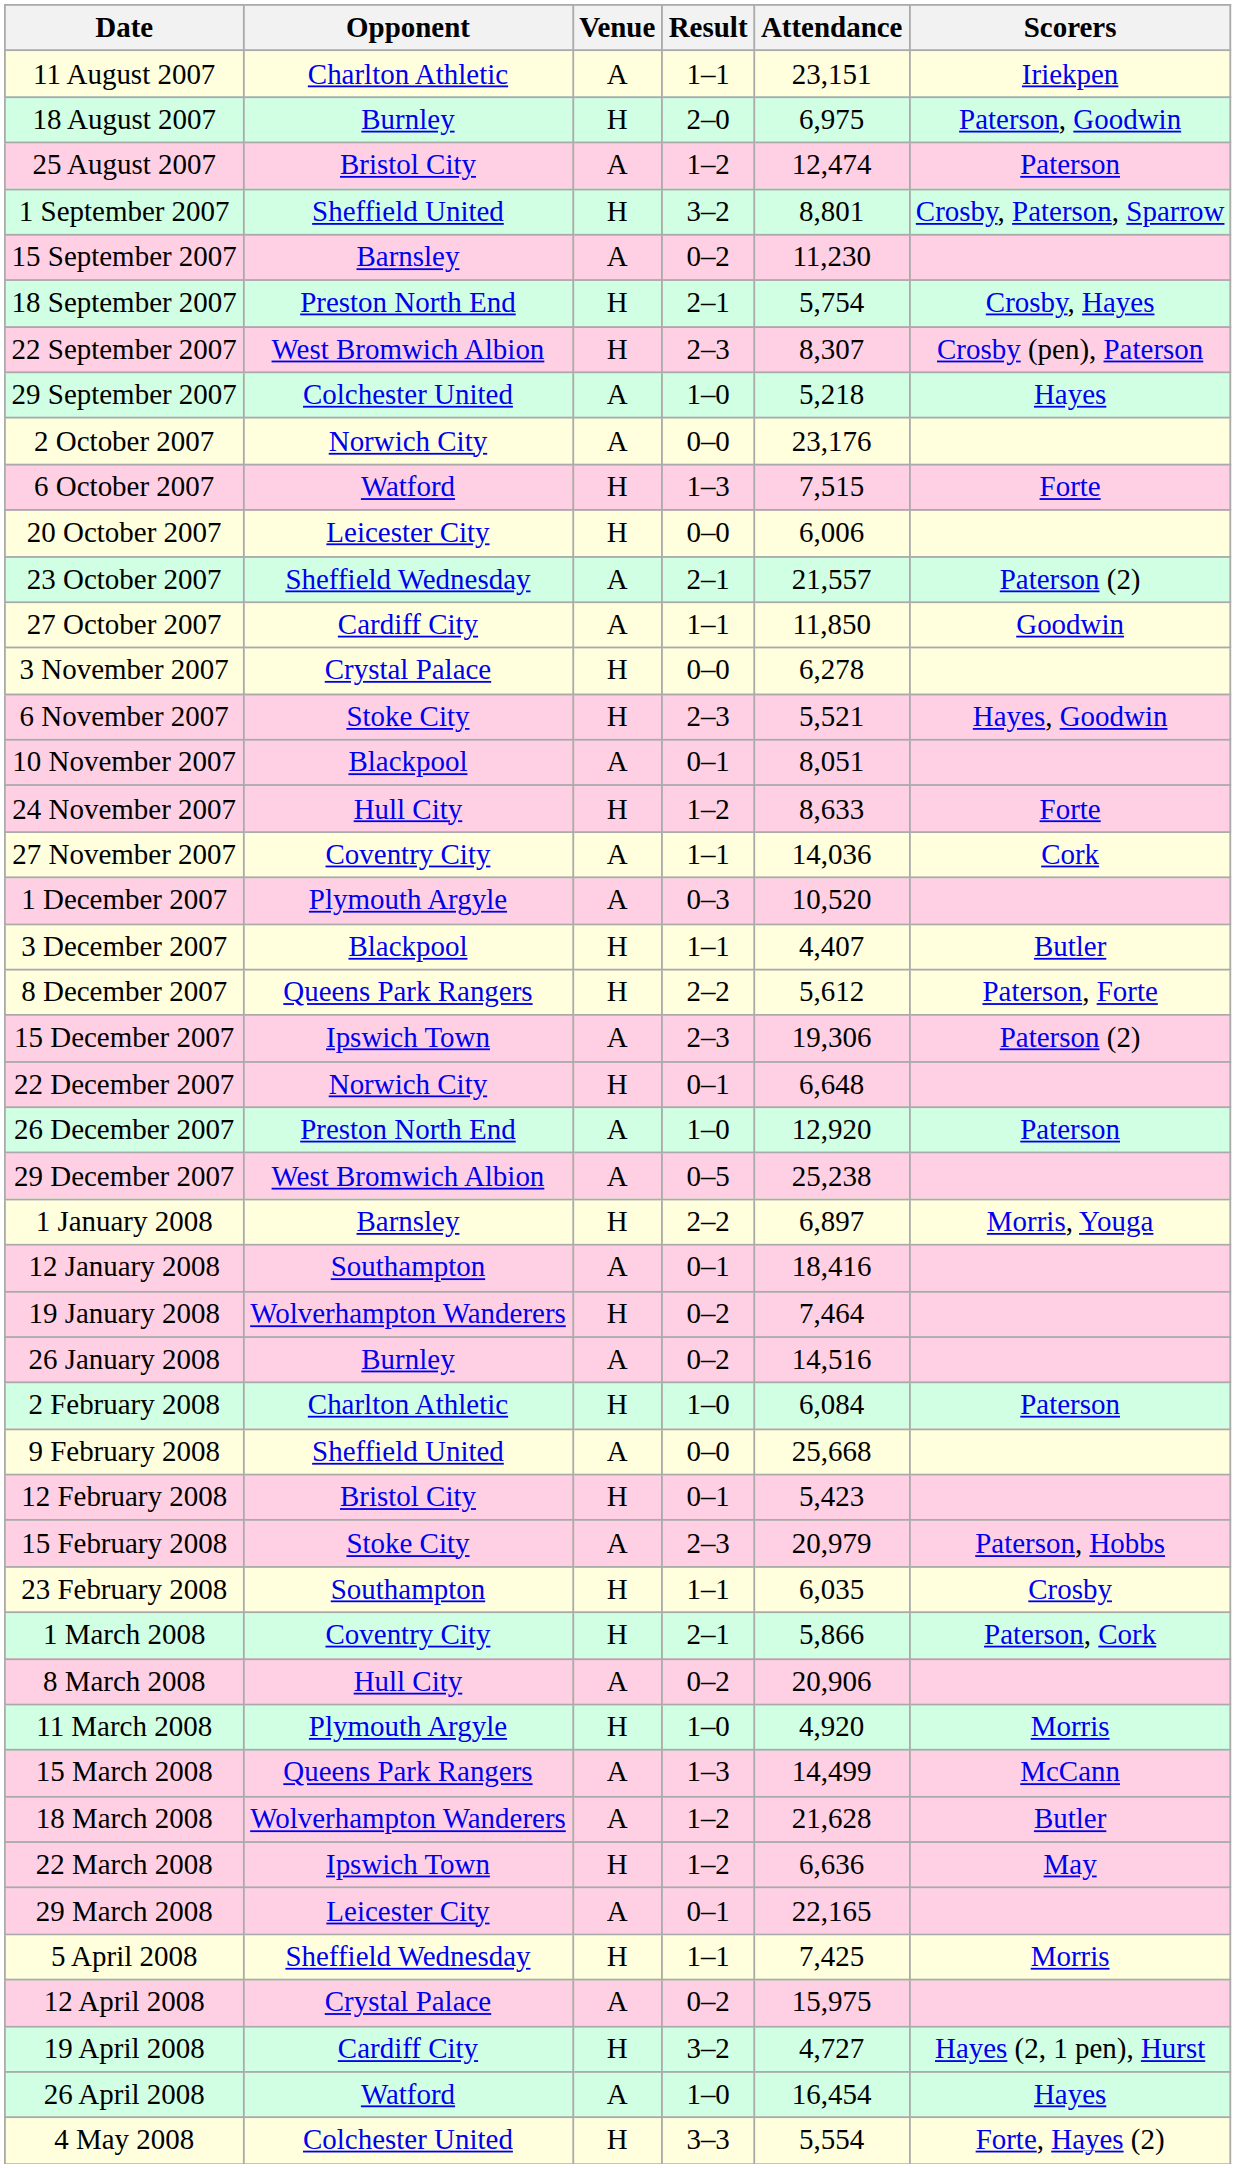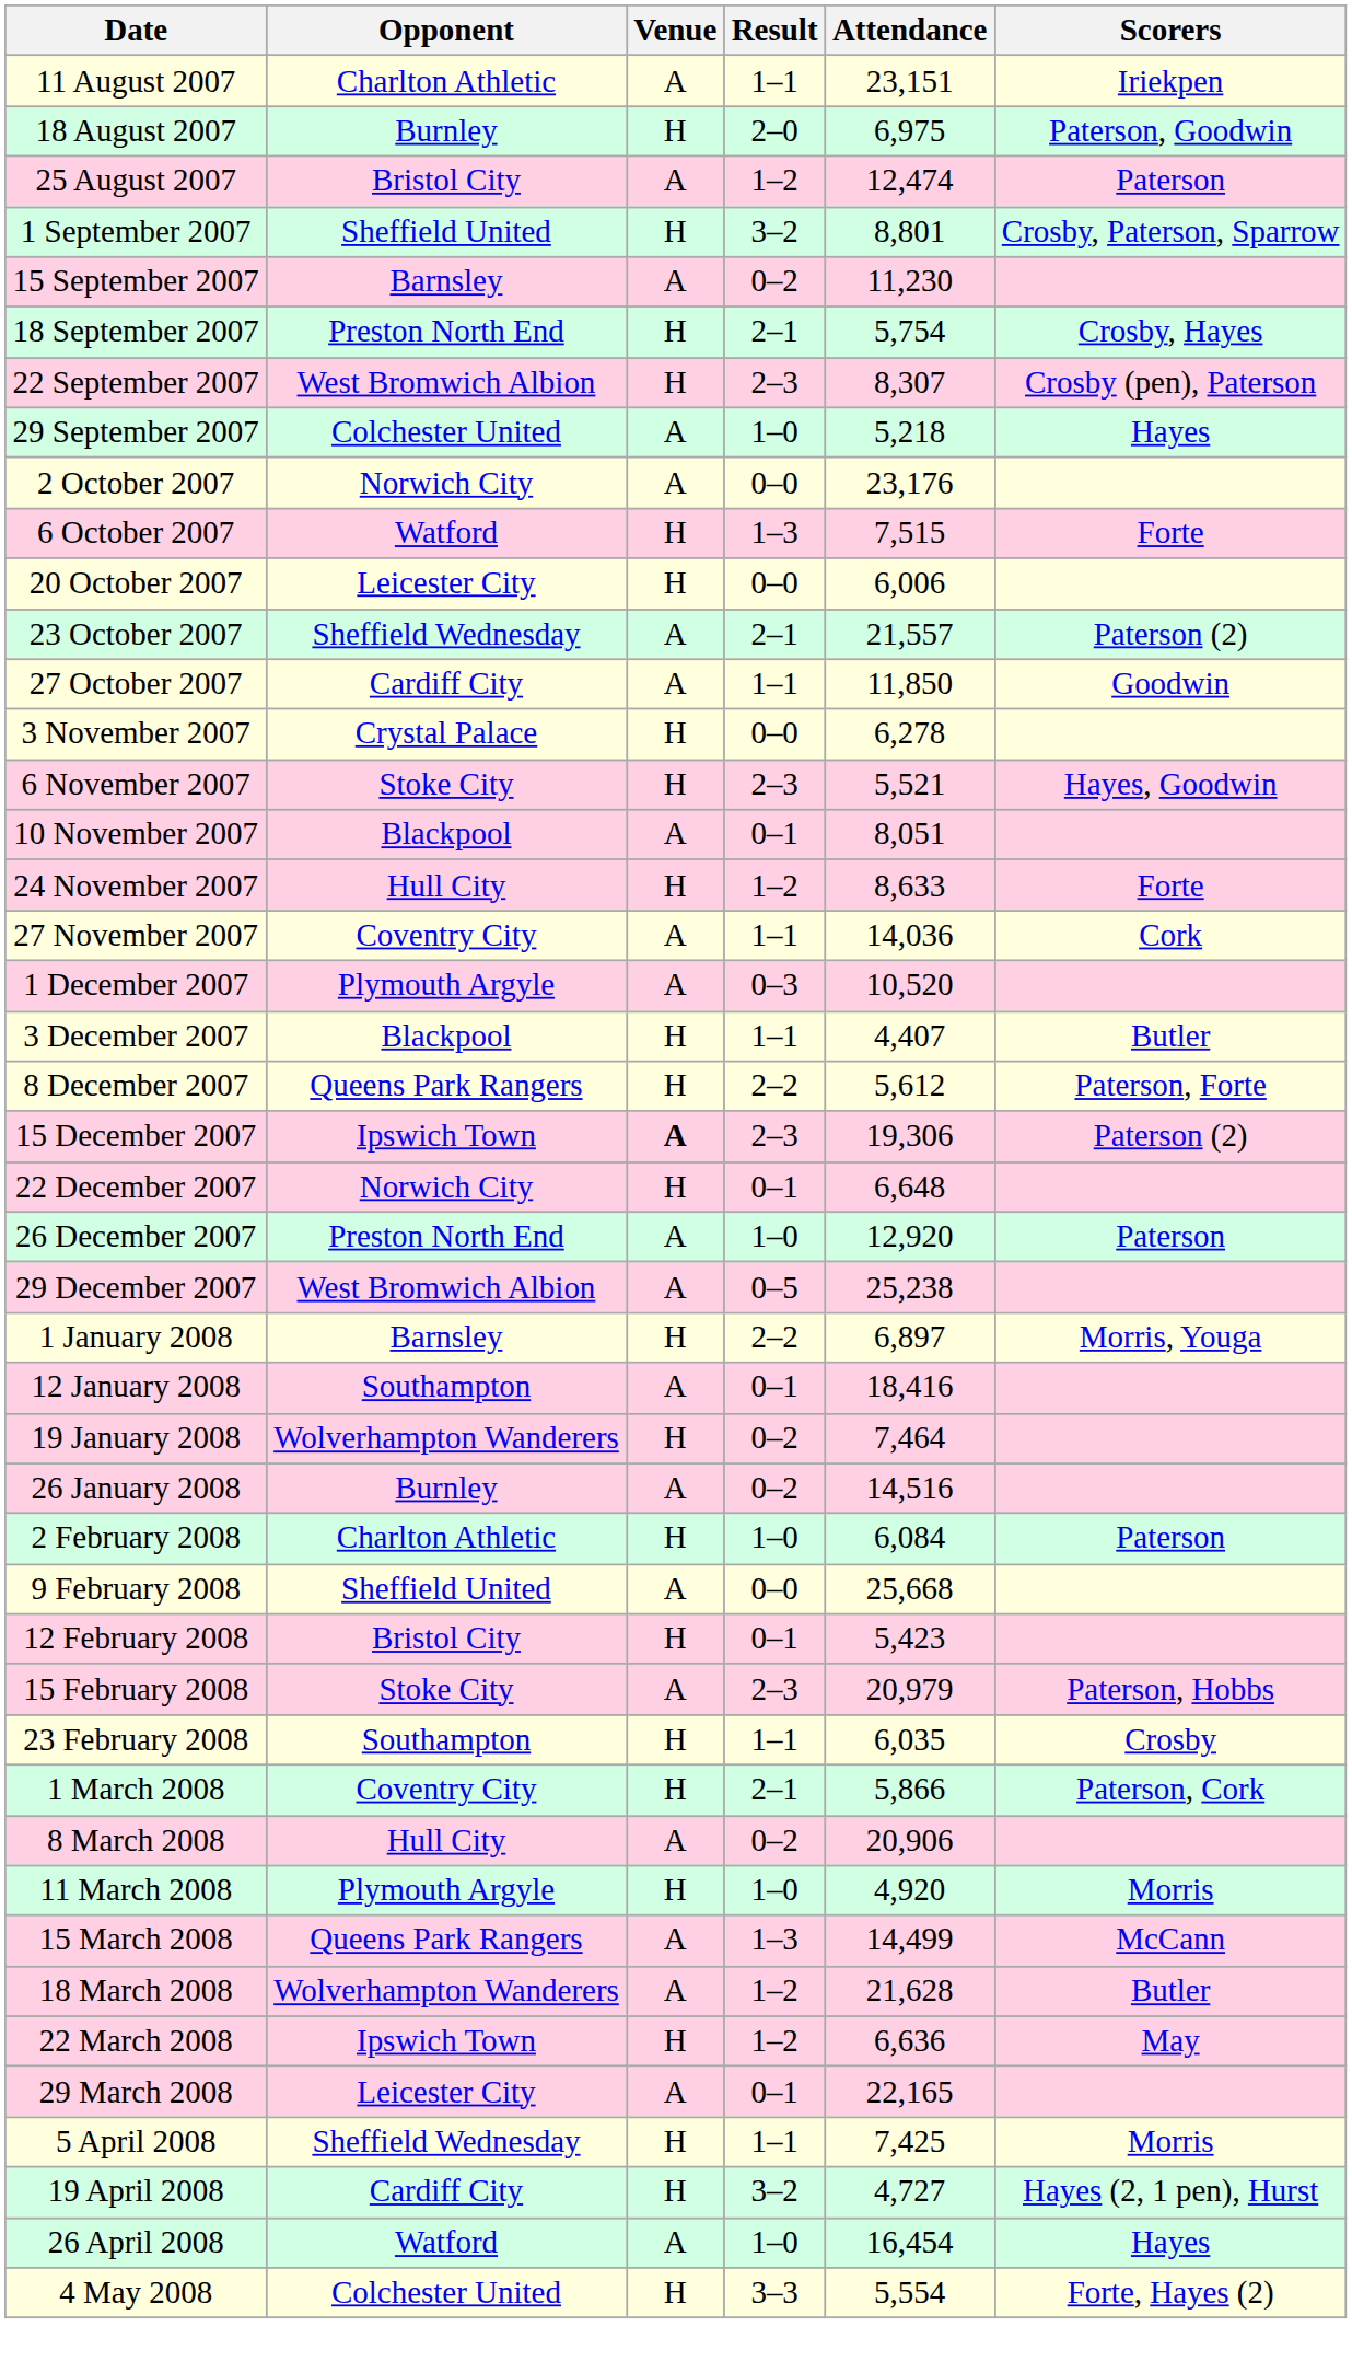15 December 2007 | Venue: normal -> bold
- row: 12 April 2008 | Crystal Palace | A | 0–2 | 15,975
